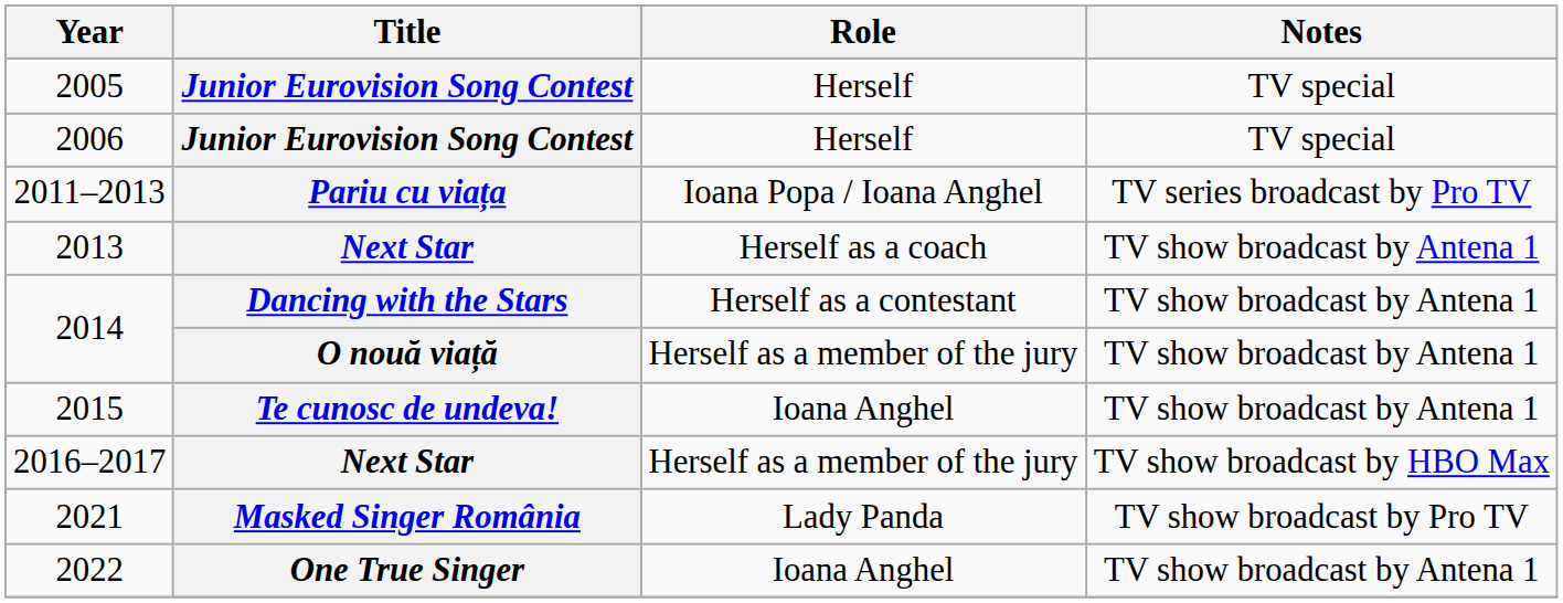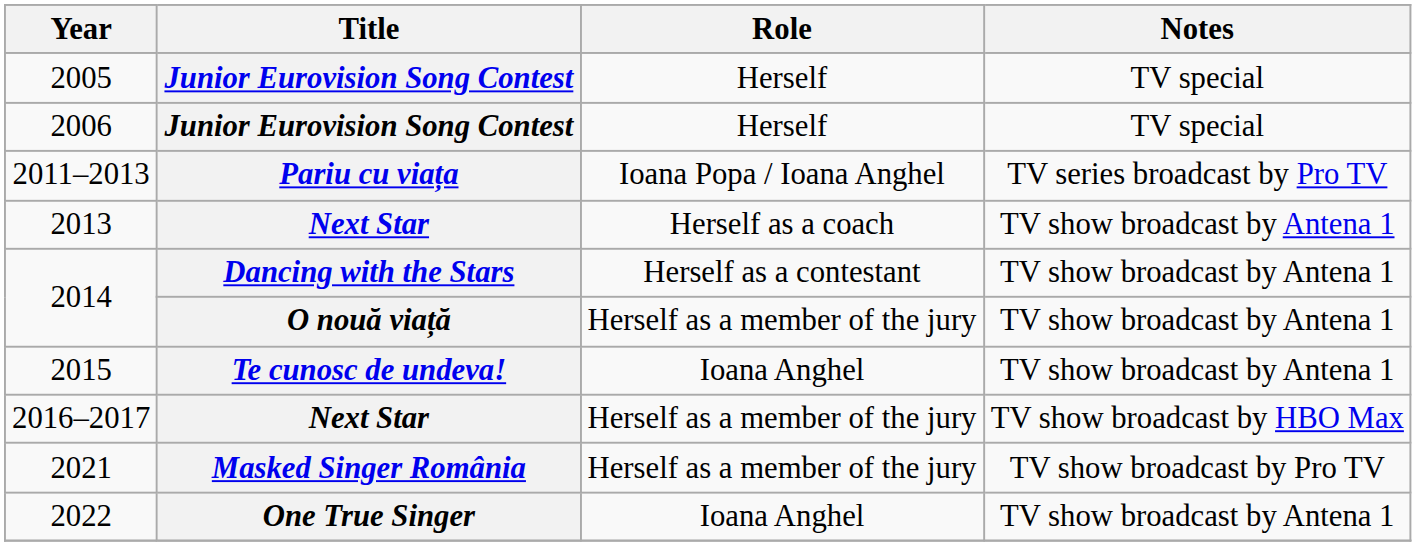2021 | Role: Lady Panda -> Herself as a member of the jury
